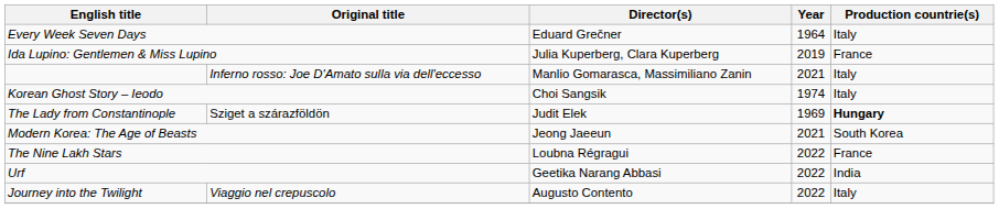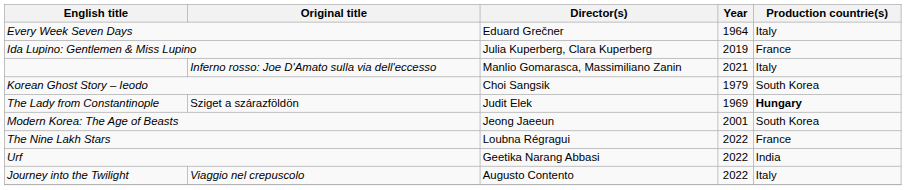Korean Ghost Story – Ieodo | Year: 1974 -> 1979
Korean Ghost Story – Ieodo | Production countrie(s): Italy -> South Korea
Modern Korea: The Age of Beasts | Year: 2021 -> 2001
